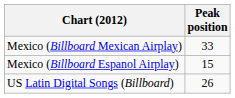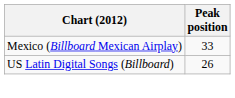- row: Mexico (Billboard Espanol Airplay) | 15
